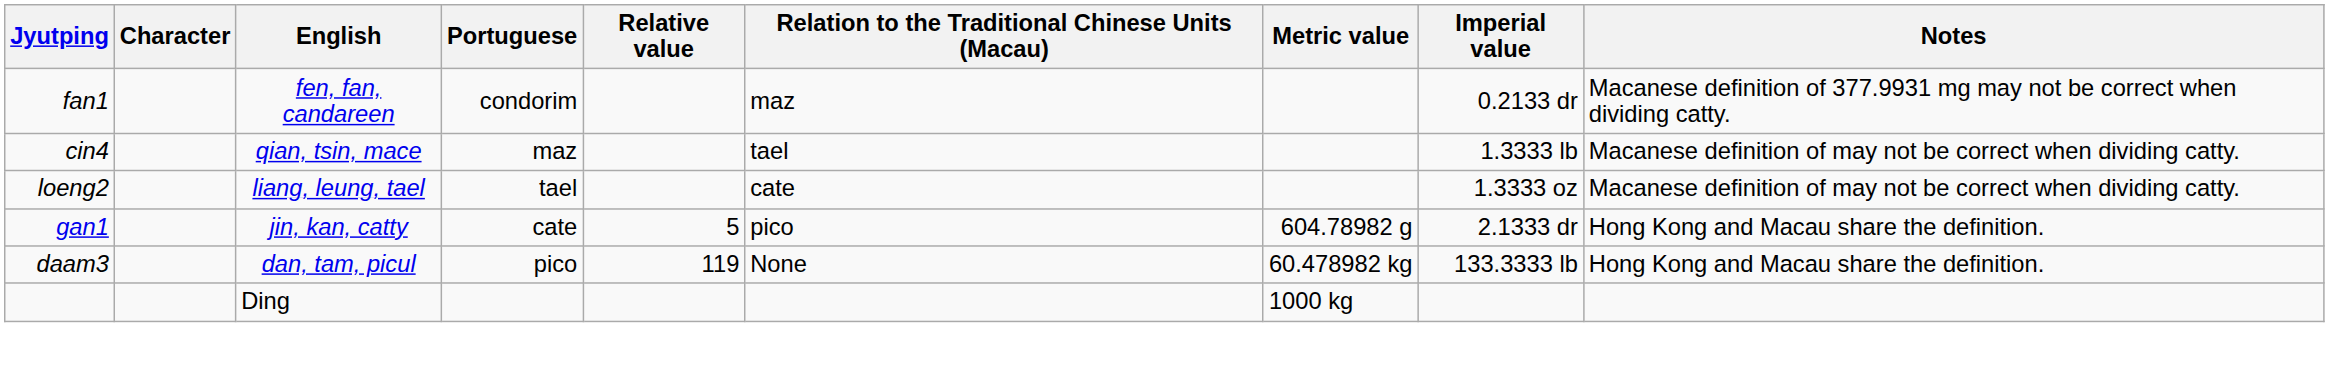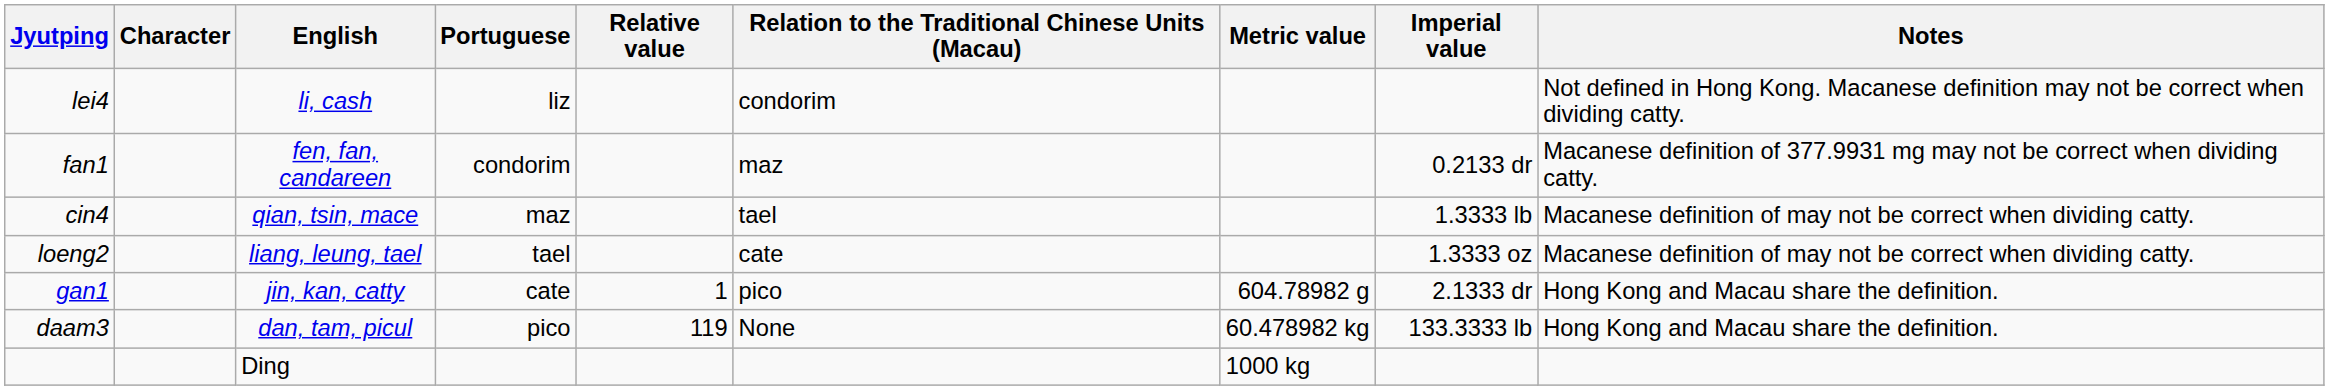+ row: lei4 | li, cash | liz | condorim | Not defined in Hong Kong. Macanese definition may not be correct when dividing catty.
gan1 | Relative value: 5 -> 1
